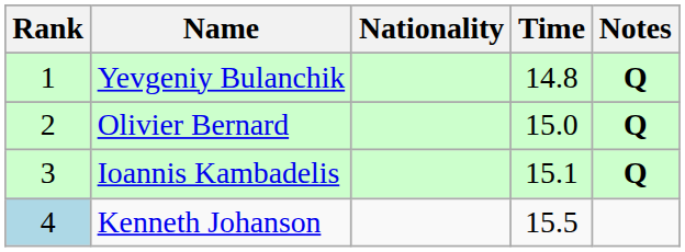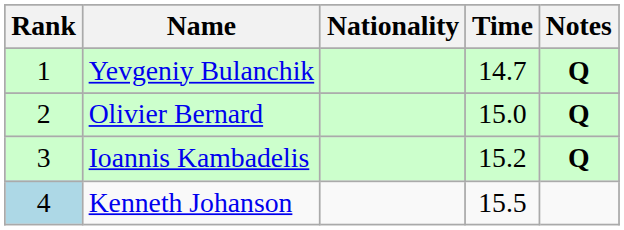Yevgeniy Bulanchik | Time: 14.8 -> 14.7
Ioannis Kambadelis | Time: 15.1 -> 15.2
